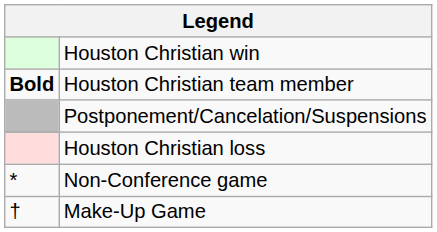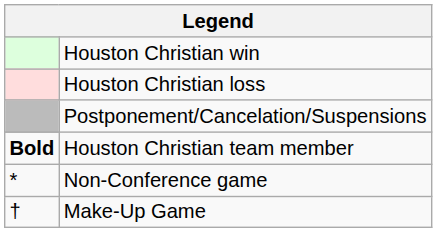rows swapped: Houston Christian loss <-> Houston Christian team member
